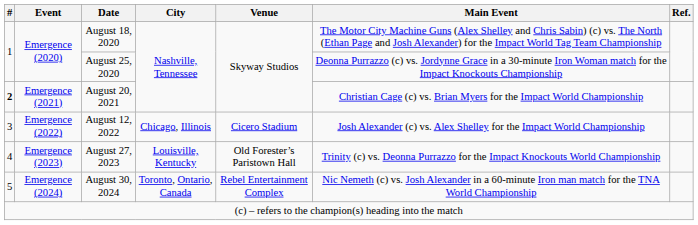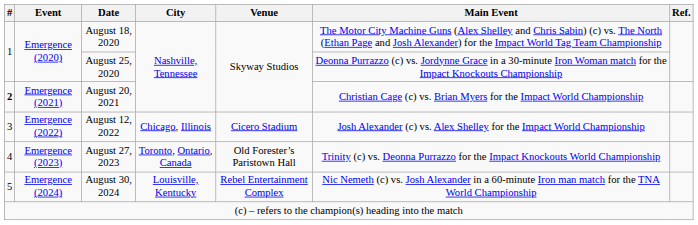August 27, 2023 | City: Louisville, Kentucky -> Toronto, Ontario, Canada
August 30, 2024 | City: Toronto, Ontario, Canada -> Louisville, Kentucky
